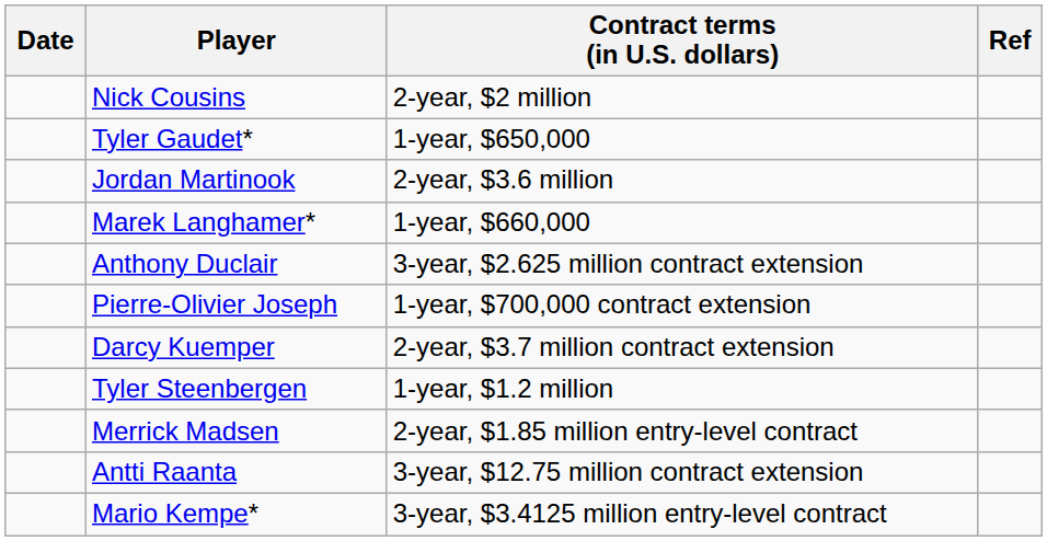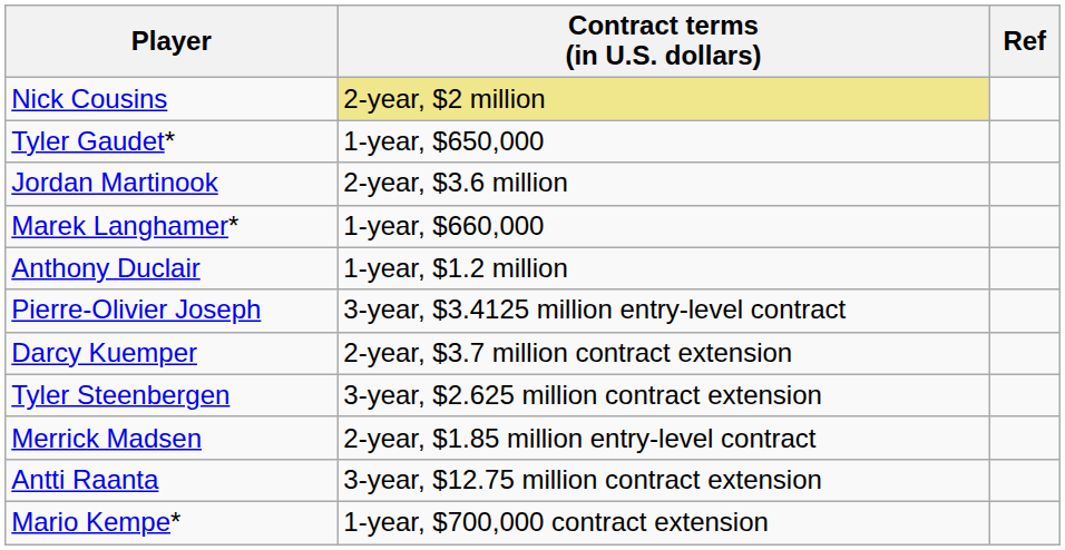- column: Date
Nick Cousins | Contract terms (in U.S. dollars): no background -> khaki background
Anthony Duclair | Contract terms (in U.S. dollars): 3-year, $2.625 million contract extension -> 1-year, $1.2 million
Pierre-Olivier Joseph | Contract terms (in U.S. dollars): 1-year, $700,000 contract extension -> 3-year, $3.4125 million entry-level contract
Tyler Steenbergen | Contract terms (in U.S. dollars): 1-year, $1.2 million -> 3-year, $2.625 million contract extension
Mario Kempe* | Contract terms (in U.S. dollars): 3-year, $3.4125 million entry-level contract -> 1-year, $700,000 contract extension
